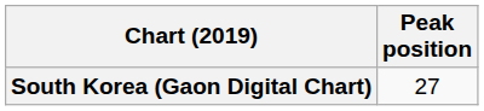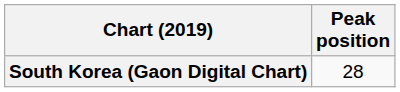South Korea (Gaon Digital Chart) | Peak position: 27 -> 28
